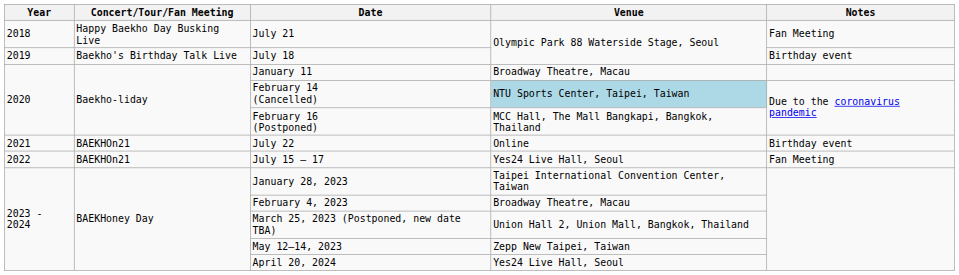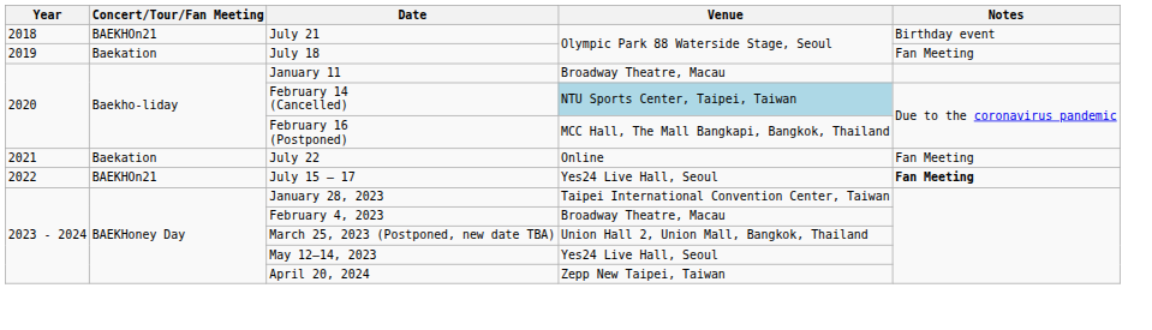July 21 | Concert/Tour/Fan Meeting: Happy Baekho Day Busking Live -> BAEKHOn21
July 21 | Notes: Fan Meeting -> Birthday event
July 18 | Concert/Tour/Fan Meeting: Baekho's Birthday Talk Live -> Baekation
July 18 | Notes: Birthday event -> Fan Meeting
July 22 | Concert/Tour/Fan Meeting: BAEKHOn21 -> Baekation
July 22 | Notes: Birthday event -> Fan Meeting
July 15 – 17 | Notes: normal -> bold
May 12–14, 2023 | Venue: Zepp New Taipei, Taiwan -> Yes24 Live Hall, Seoul
April 20, 2024 | Venue: Yes24 Live Hall, Seoul -> Zepp New Taipei, Taiwan
